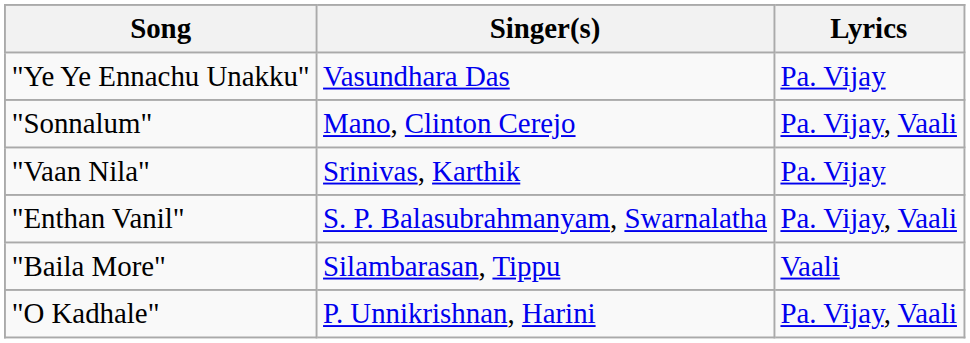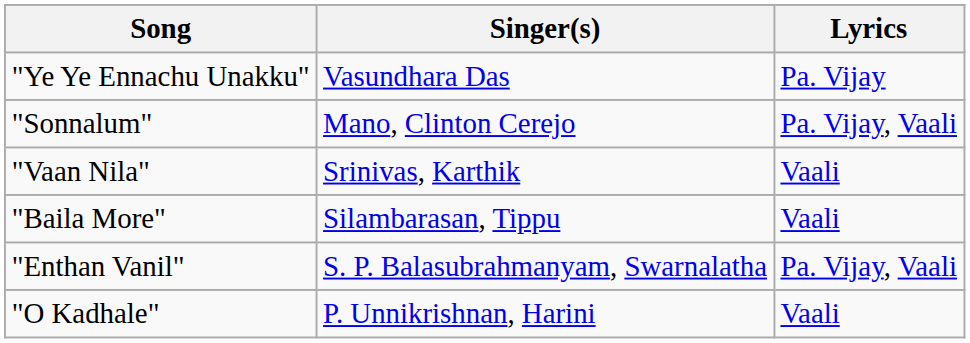"Vaan Nila" | Lyrics: Pa. Vijay -> Vaali
rows swapped: "Enthan Vanil" <-> "Baila More"
"O Kadhale" | Lyrics: Pa. Vijay, Vaali -> Vaali
